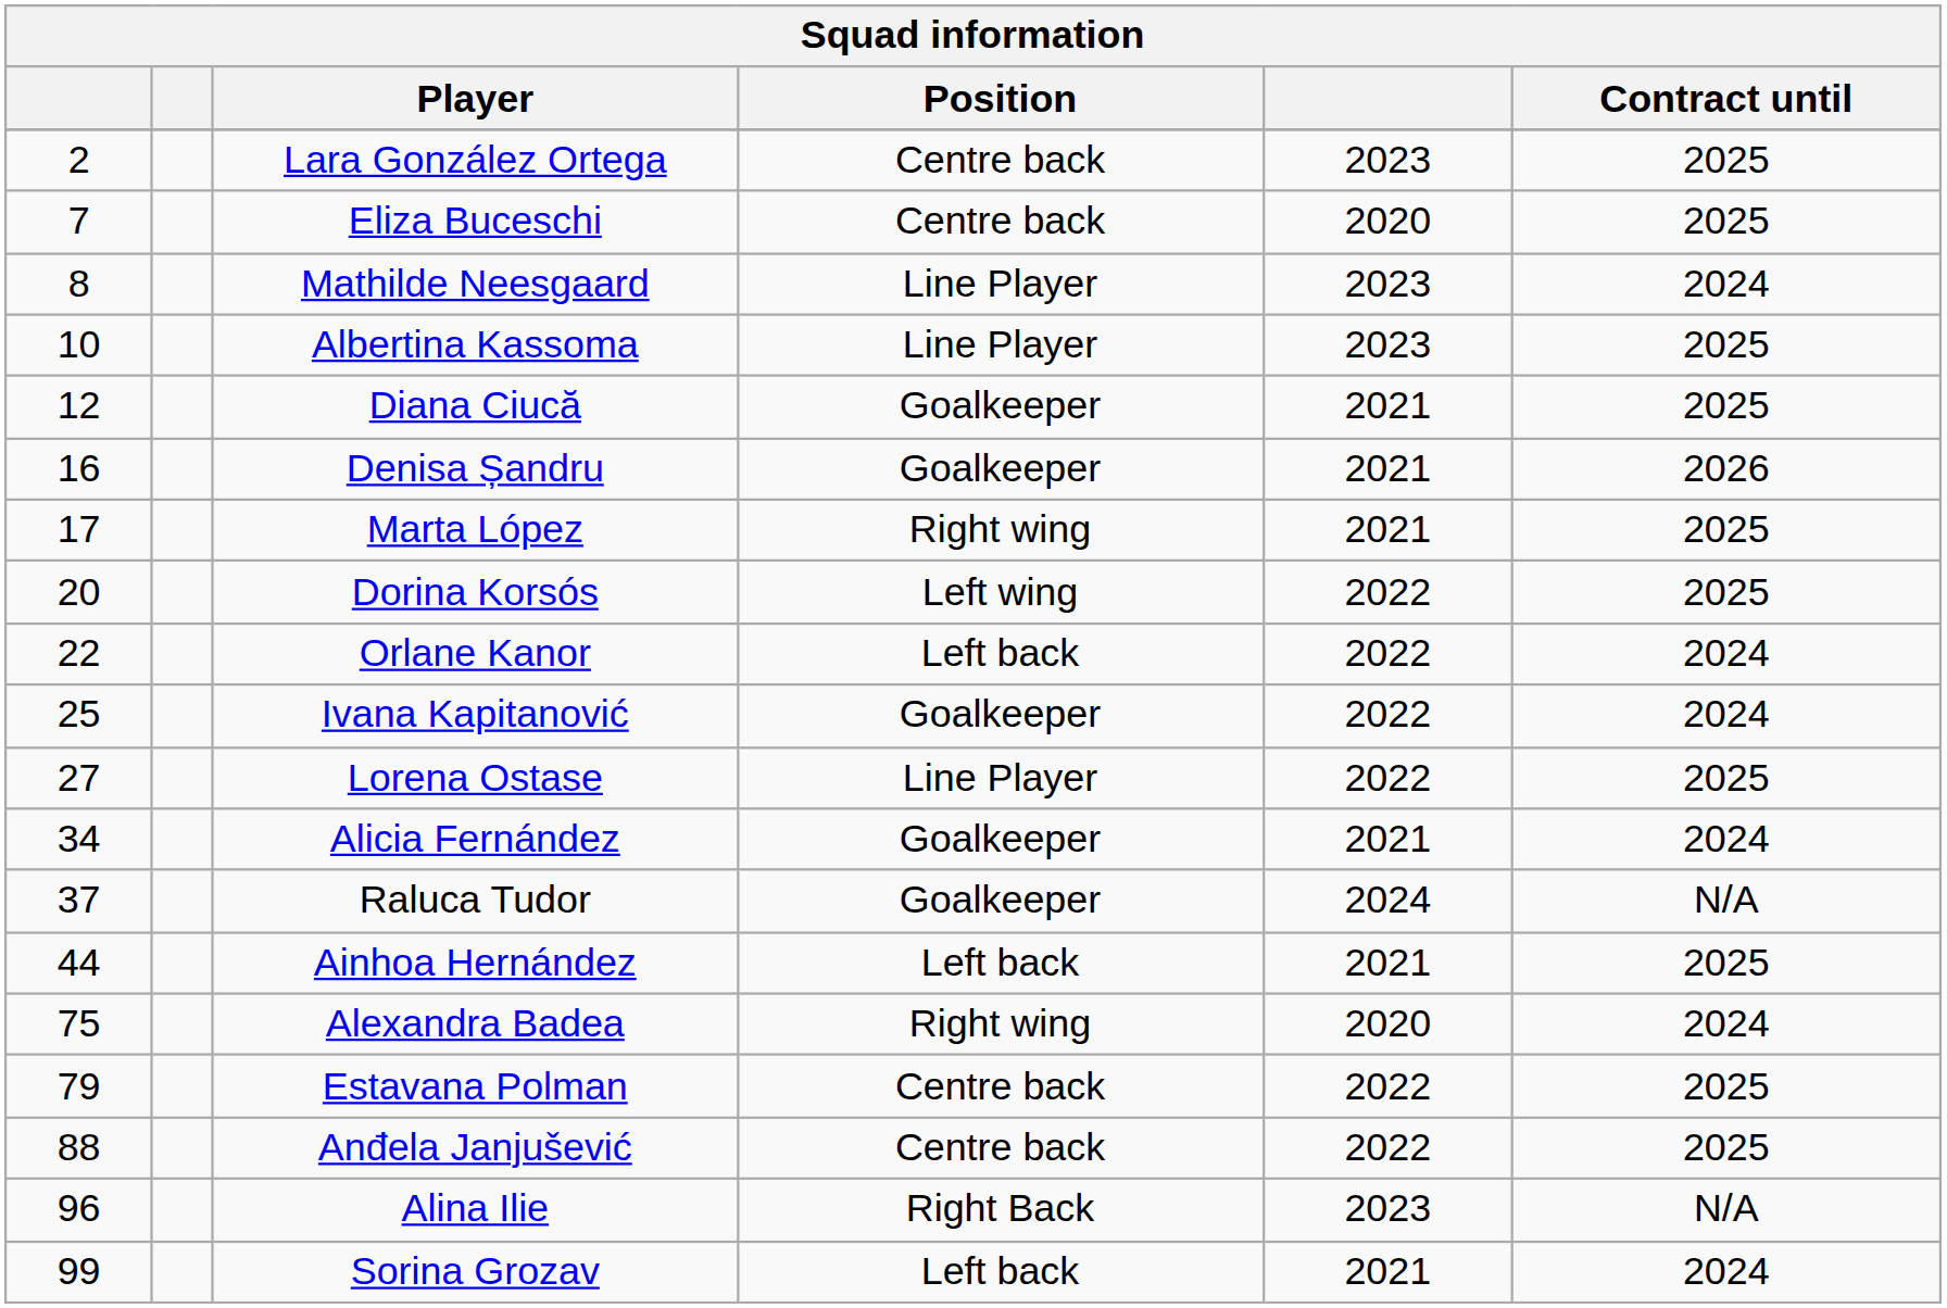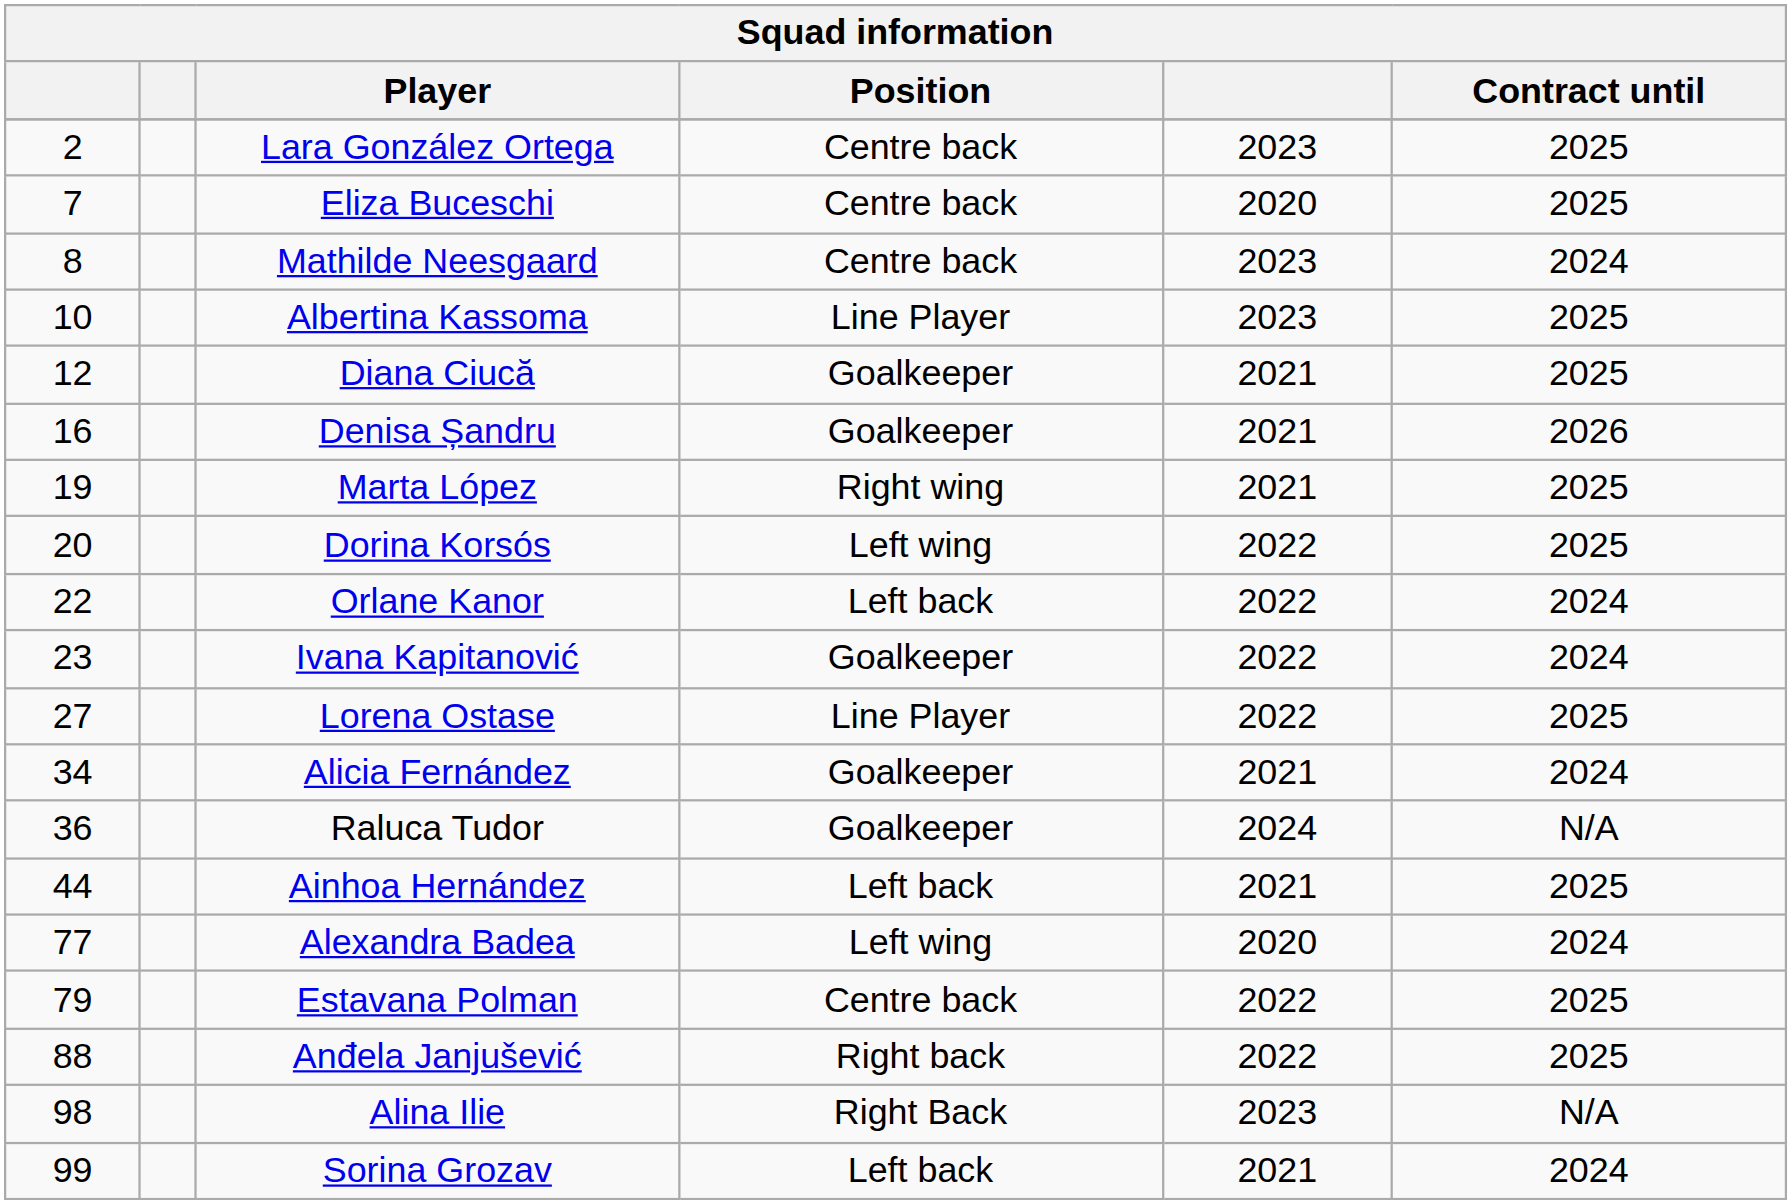Mathilde Neesgaard | Position: Line Player -> Centre back
Marta López | column 1: 17 -> 19
Ivana Kapitanović | column 1: 25 -> 23
Raluca Tudor | column 1: 37 -> 36
Alexandra Badea | column 1: 75 -> 77
Alexandra Badea | Position: Right wing -> Left wing
Anđela Janjušević | Position: Centre back -> Right back
Alina Ilie | column 1: 96 -> 98
